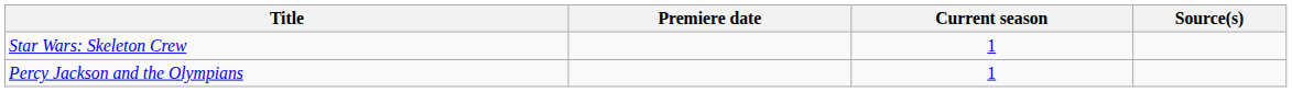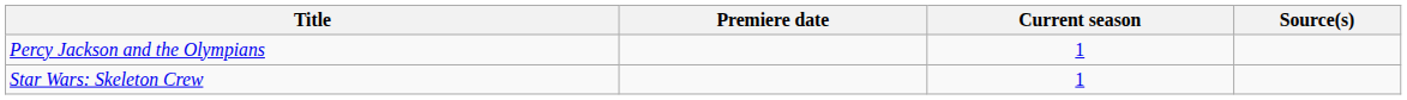rows swapped: Percy Jackson and the Olympians <-> Star Wars: Skeleton Crew
